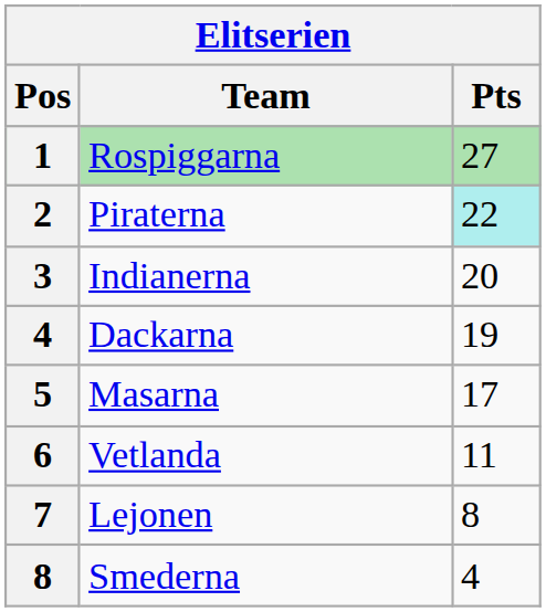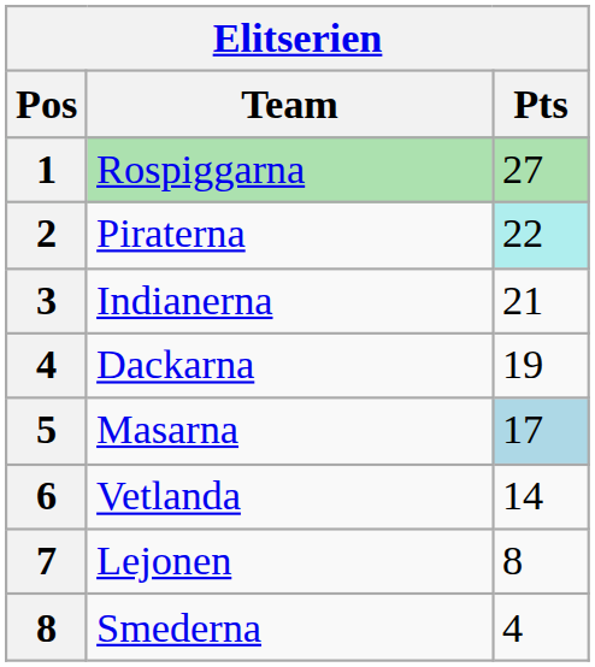Indianerna | Pts: 20 -> 21
Masarna | Pts: no background -> lightblue background
Vetlanda | Pts: 11 -> 14
